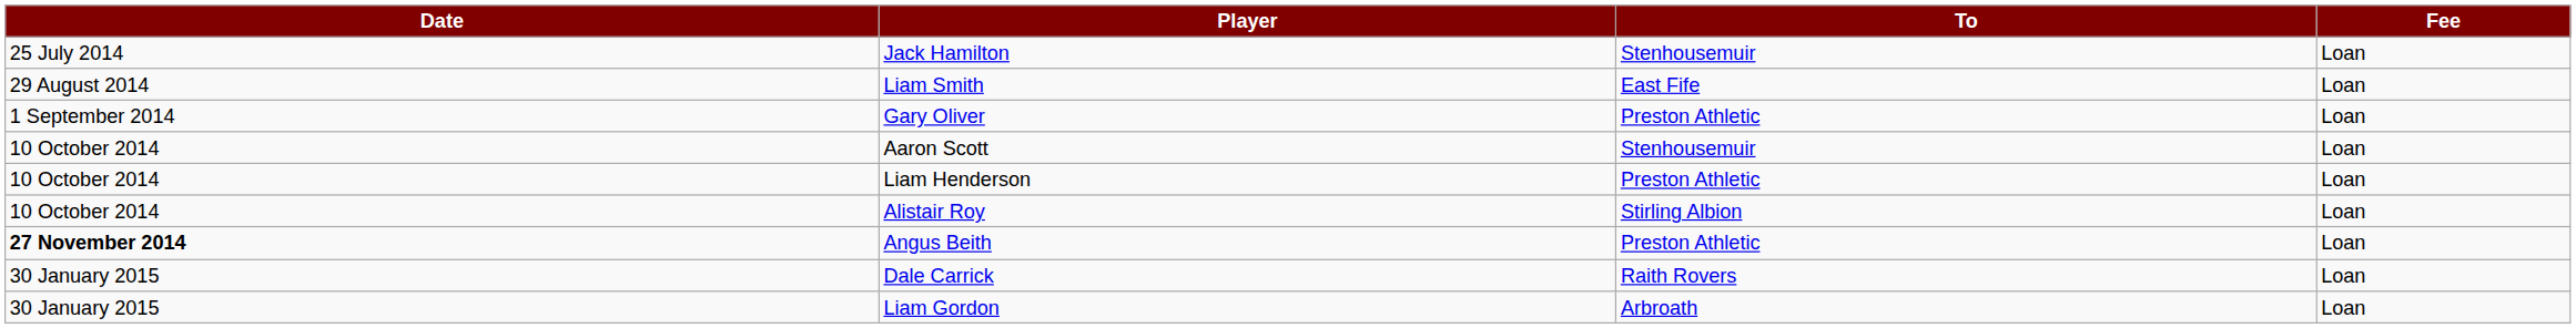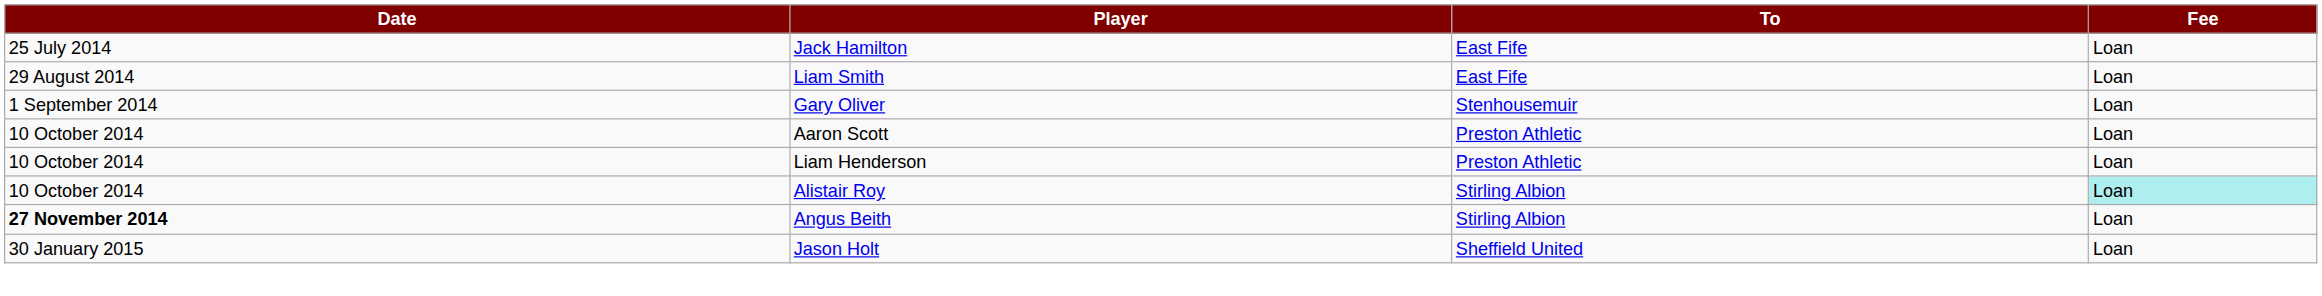Jack Hamilton | To: Stenhousemuir -> East Fife
Gary Oliver | To: Preston Athletic -> Stenhousemuir
Aaron Scott | To: Stenhousemuir -> Preston Athletic
Alistair Roy | Fee: no background -> paleturquoise background
Angus Beith | To: Preston Athletic -> Stirling Albion
+ row: 30 January 2015 | Jason Holt | Sheffield United | Loan
- row: 30 January 2015 | Dale Carrick | Raith Rovers | Loan
- row: 30 January 2015 | Liam Gordon | Arbroath | Loan
